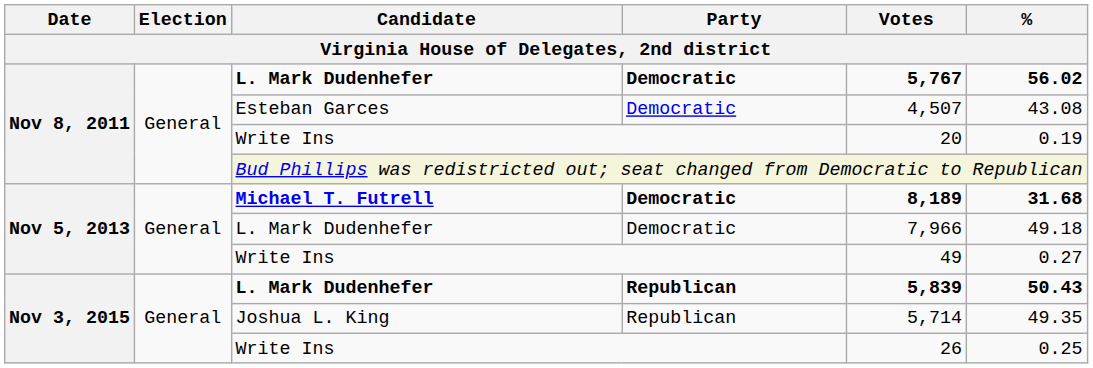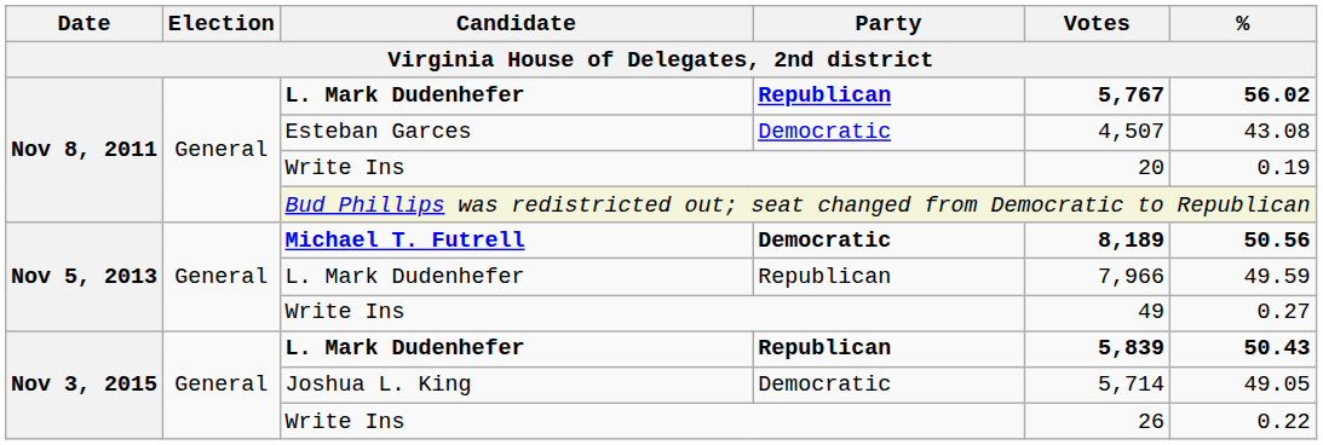Nov 8, 2011 / L. Mark Dudenhefer | Party: Democratic -> Republican
Michael T. Futrell | %: 31.68 -> 50.56
Nov 5, 2013 / L. Mark Dudenhefer | Party: Democratic -> Republican
Nov 5, 2013 / L. Mark Dudenhefer | %: 49.18 -> 49.59
Joshua L. King | Party: Republican -> Democratic
Joshua L. King | %: 49.35 -> 49.05
Nov 3, 2015 / Write Ins | %: 0.25 -> 0.22
